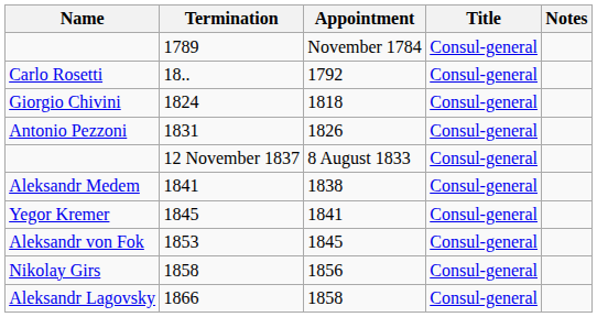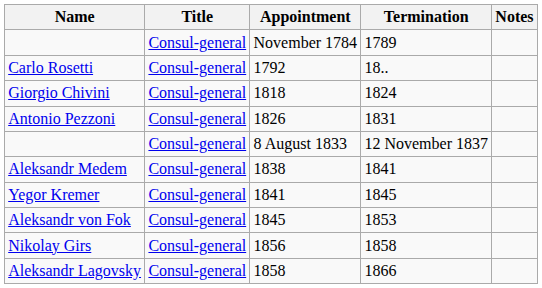columns swapped: Title <-> Termination
